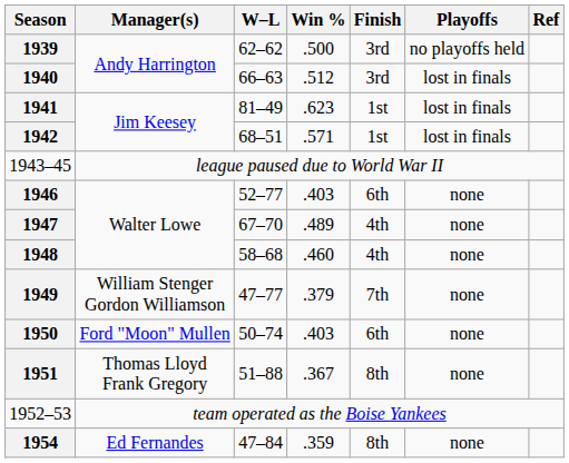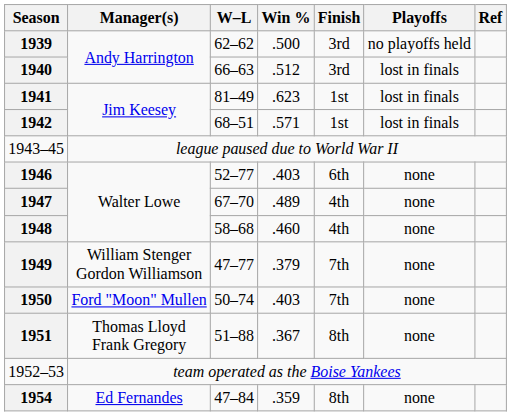1950 | Finish: 6th -> 7th
